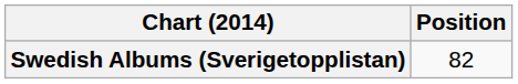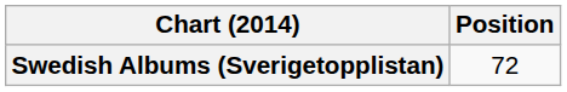Swedish Albums (Sverigetopplistan) | Position: 82 -> 72
